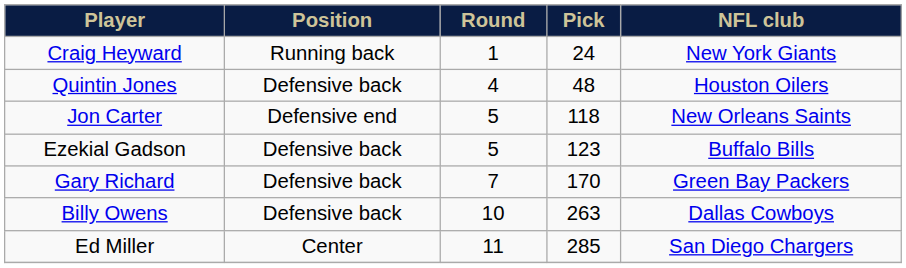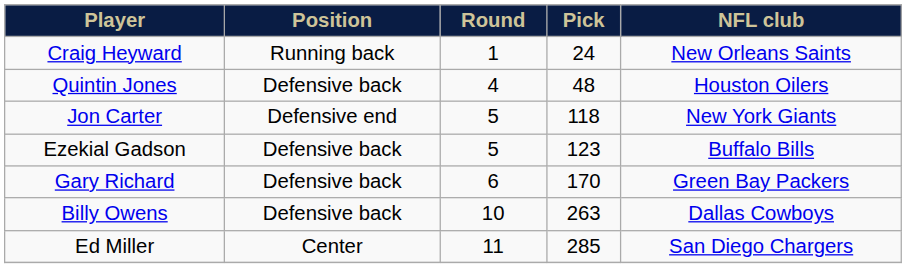Craig Heyward | NFL club: New York Giants -> New Orleans Saints
Jon Carter | NFL club: New Orleans Saints -> New York Giants
Gary Richard | Round: 7 -> 6
